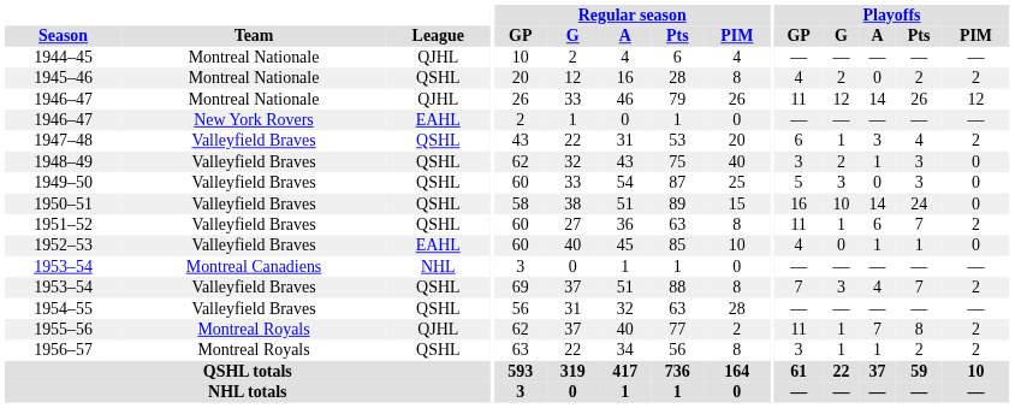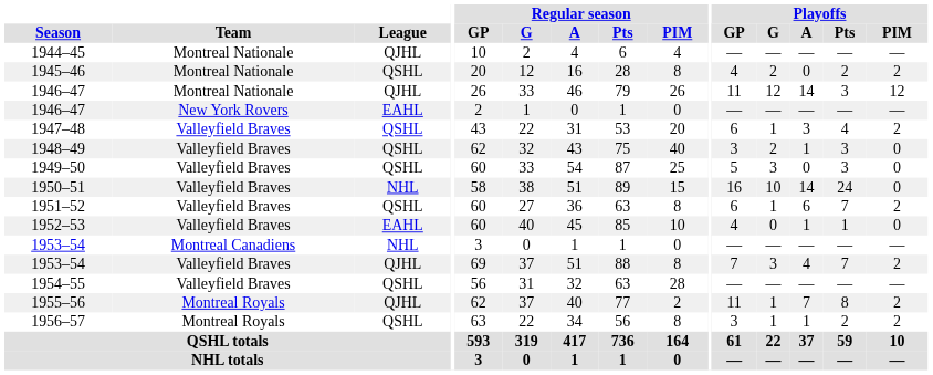1946–47 / Montreal Nationale | Playoffs / Pts: 26 -> 3
1950–51 | League: QSHL -> NHL
1951–52 | Playoffs / GP: 11 -> 6
1953–54 / Valleyfield Braves | League: QSHL -> QJHL
